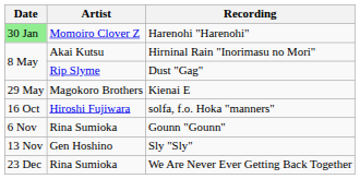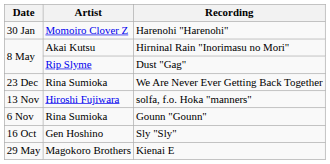Harenohi "Harenohi" | Date: lightgreen background -> no background
rows swapped: Kienai E <-> We Are Never Ever Getting Back Together
solfa, f.o. Hoka "manners" | Date: 16 Oct -> 13 Nov
Sly "Sly" | Date: 13 Nov -> 16 Oct
